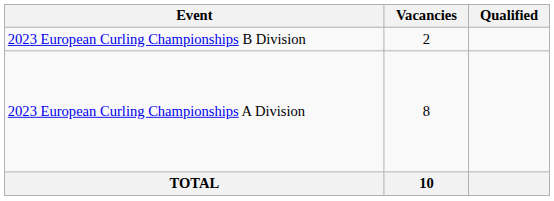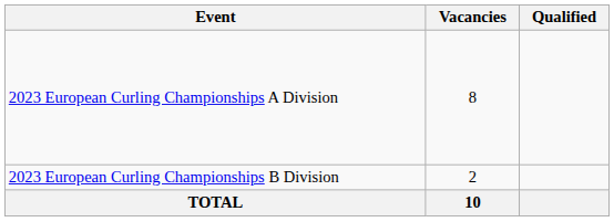rows swapped: 2023 European Curling Championships A Division <-> 2023 European Curling Championships B Division
